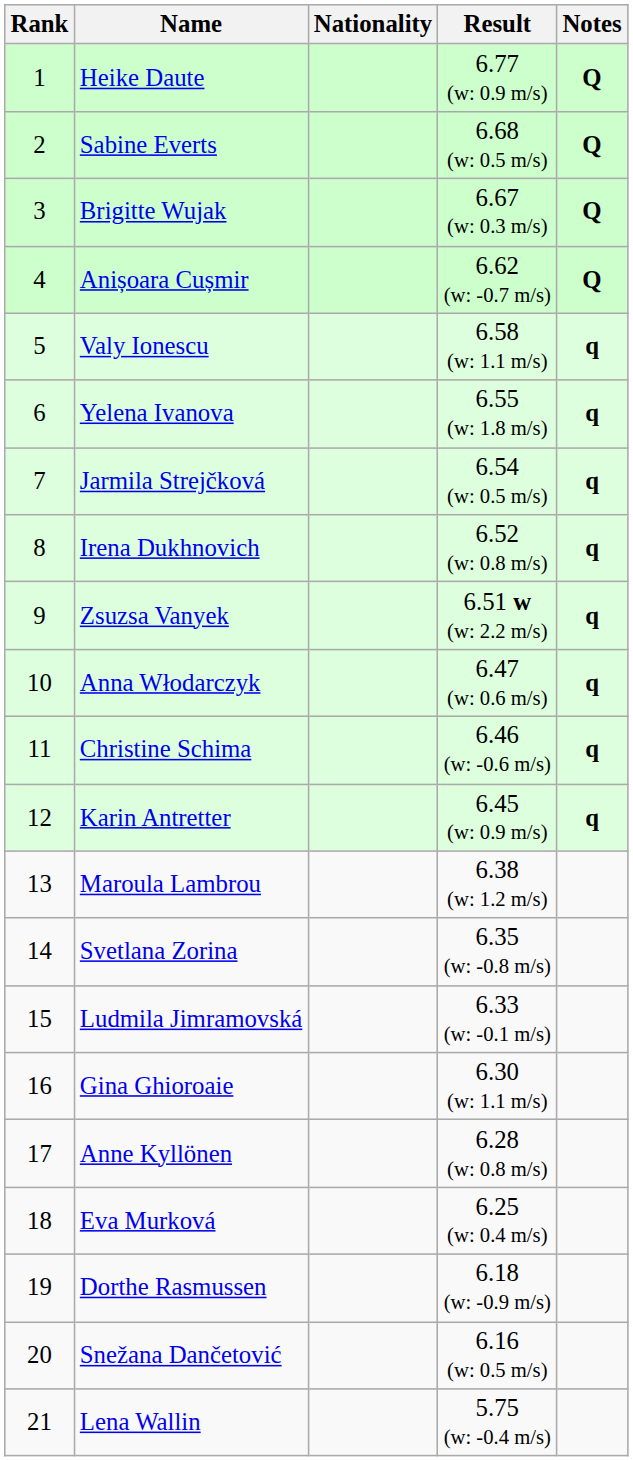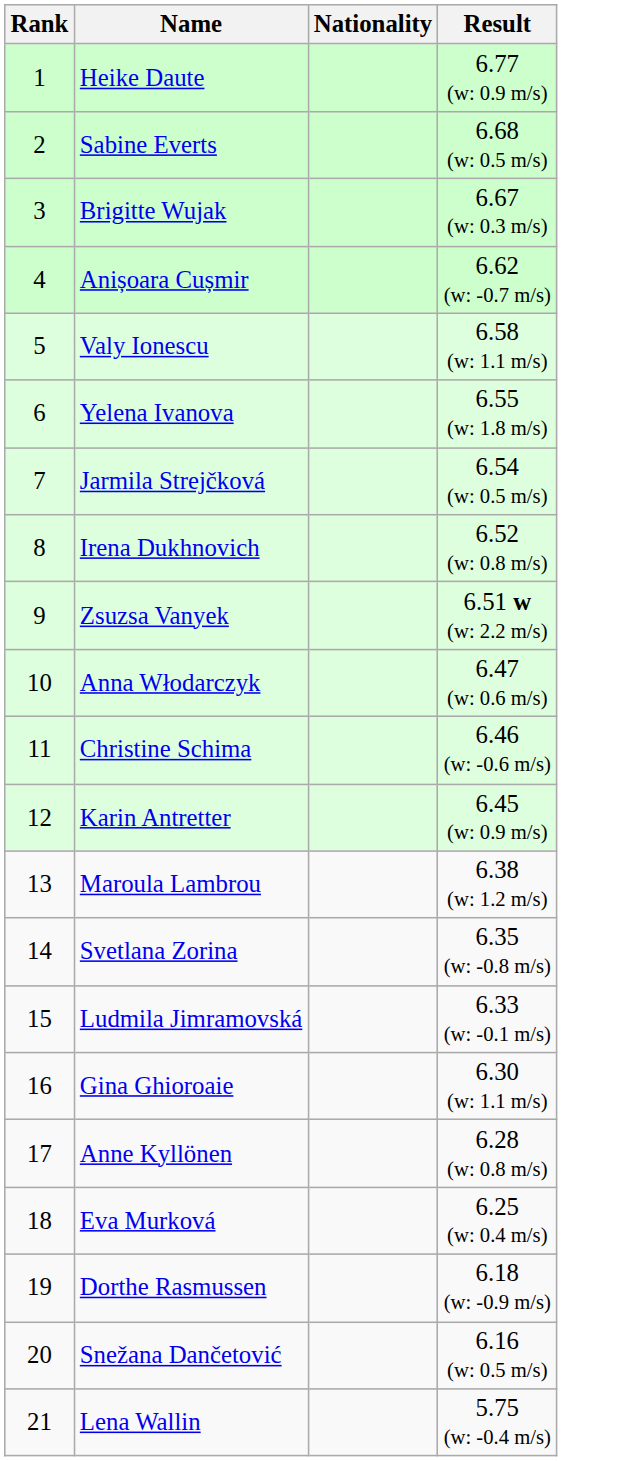- column: Notes | Q | Q | Q | Q | q | q | q | q | q | q | q | q
